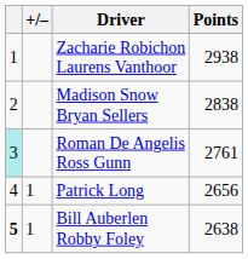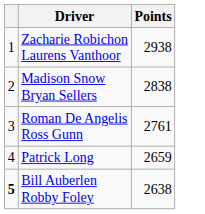- column: +/– | 1 | 1
Roman De Angelis Ross Gunn | column 1: paleturquoise background -> no background
Patrick Long | Points: 2656 -> 2659
